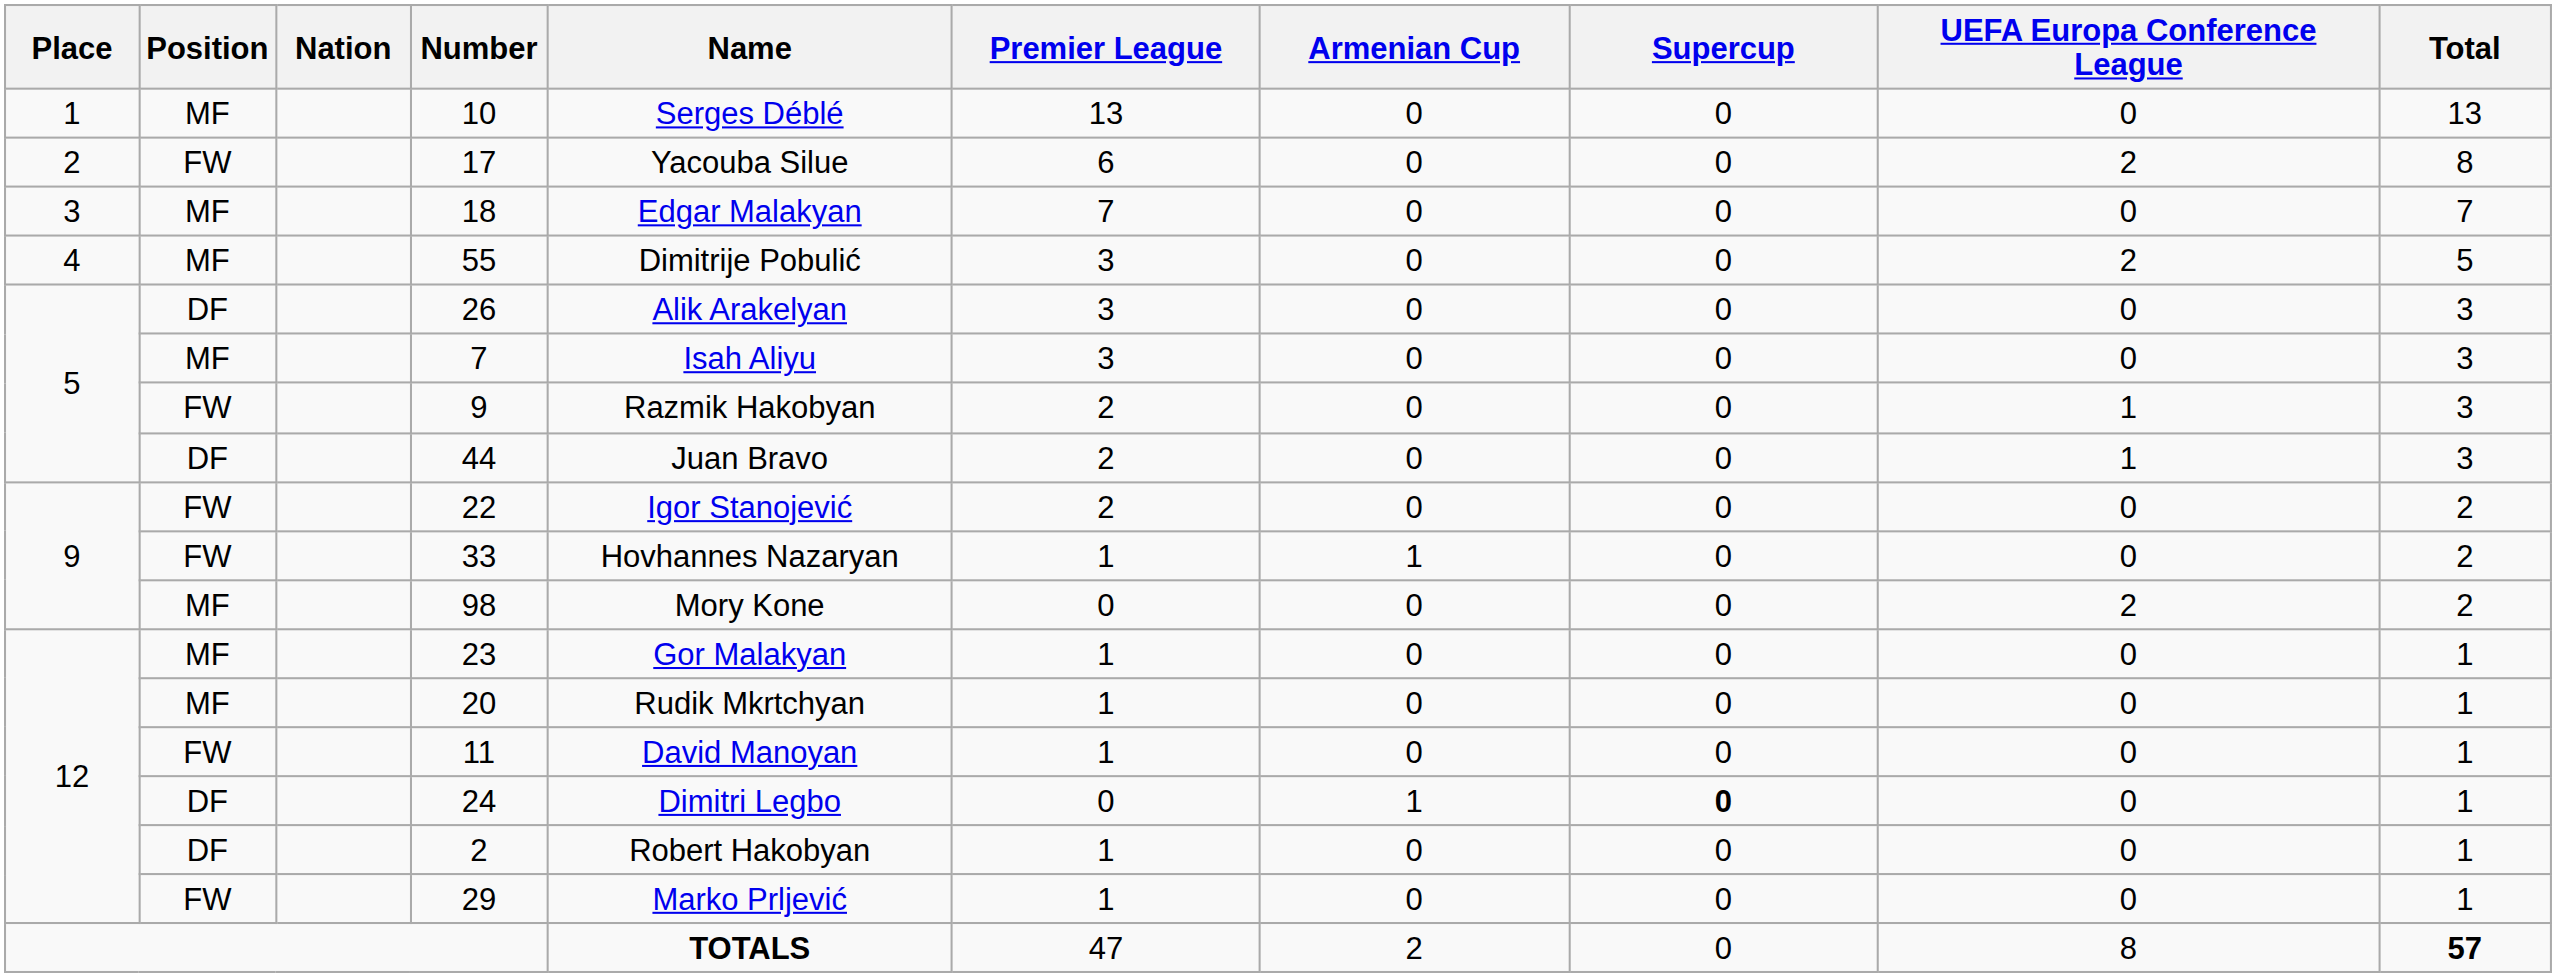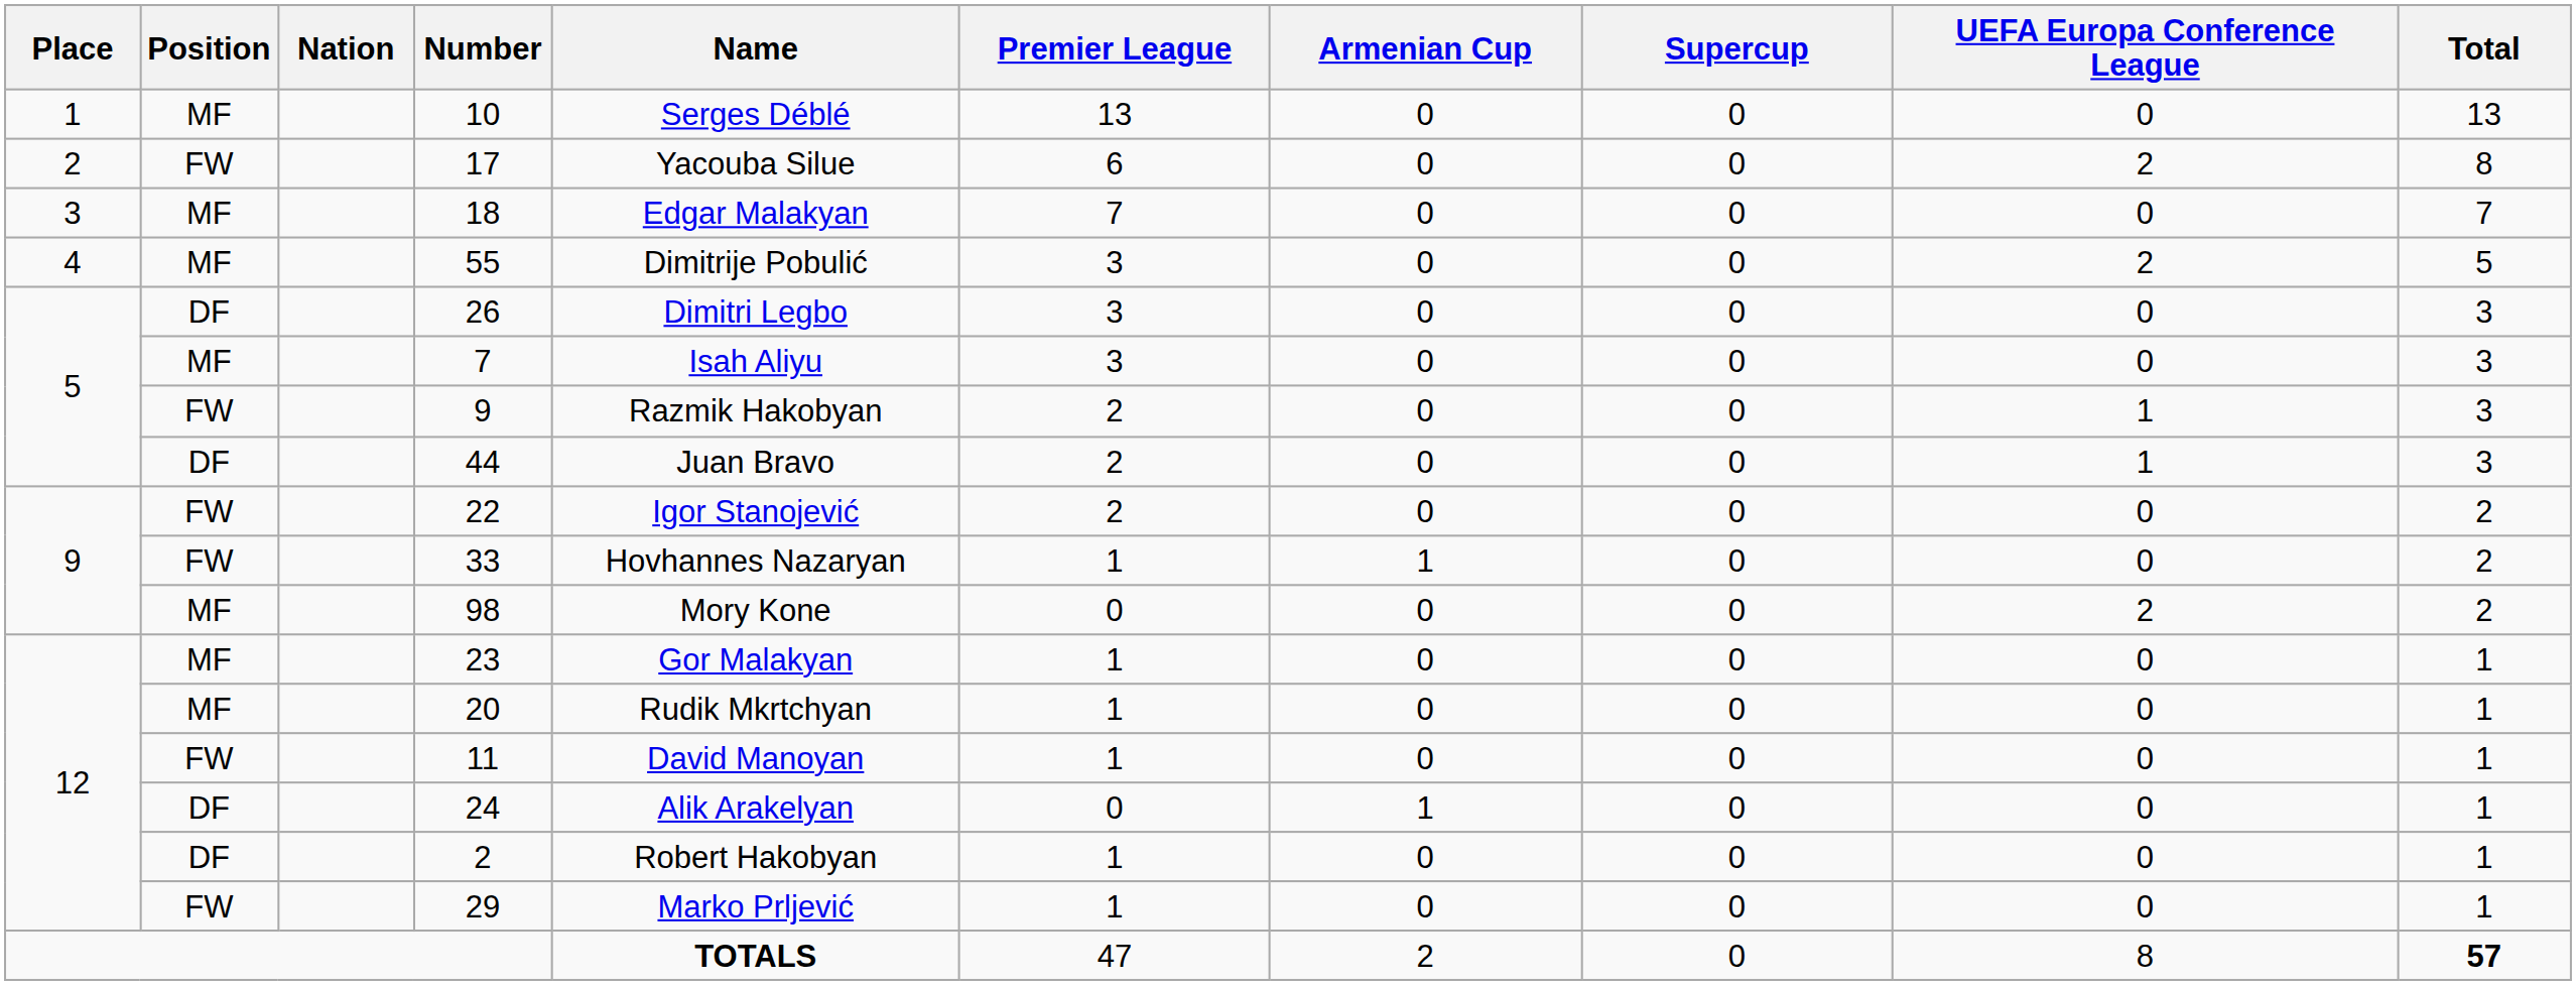26 | Name: Alik Arakelyan -> Dimitri Legbo
24 | Name: Dimitri Legbo -> Alik Arakelyan
24 | Supercup: bold -> normal
